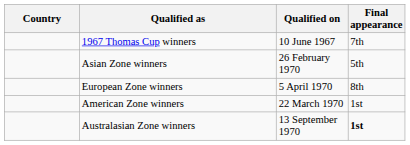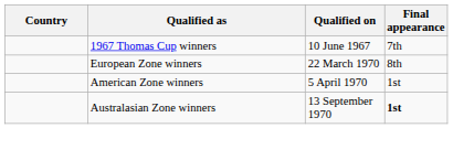- row: Asian Zone winners | 26 February 1970 | 5th
European Zone winners | Qualified on: 5 April 1970 -> 22 March 1970
American Zone winners | Qualified on: 22 March 1970 -> 5 April 1970
